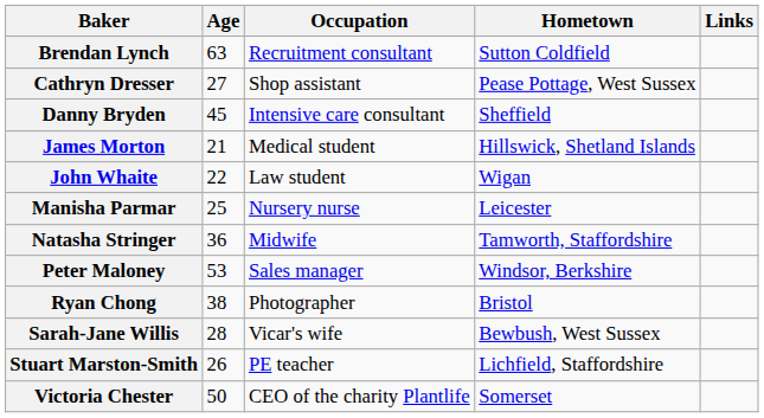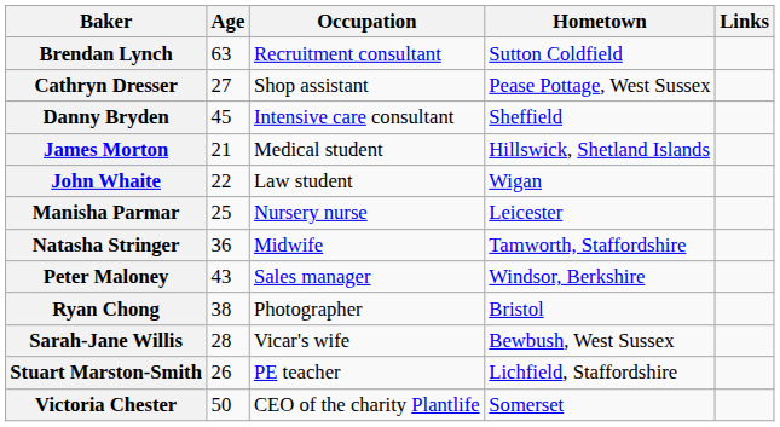Peter Maloney | Age: 53 -> 43
